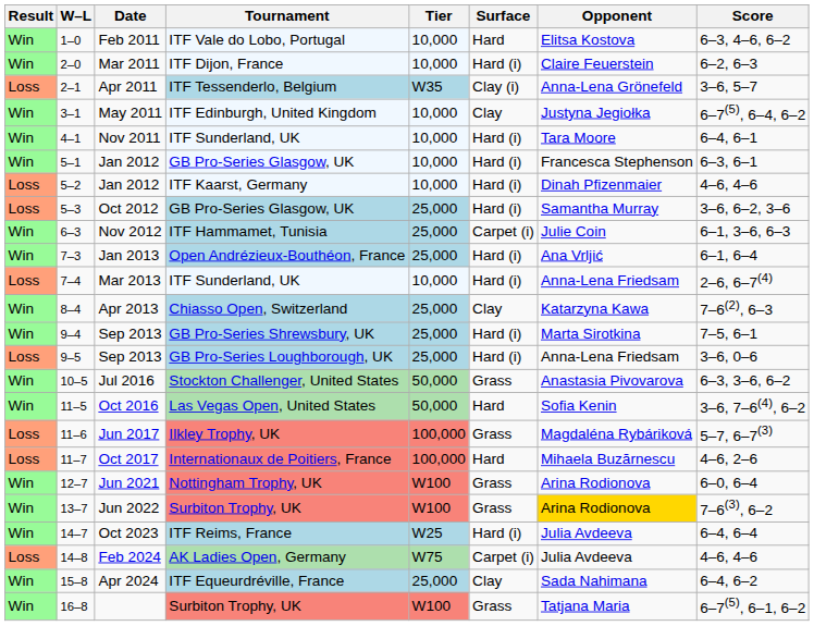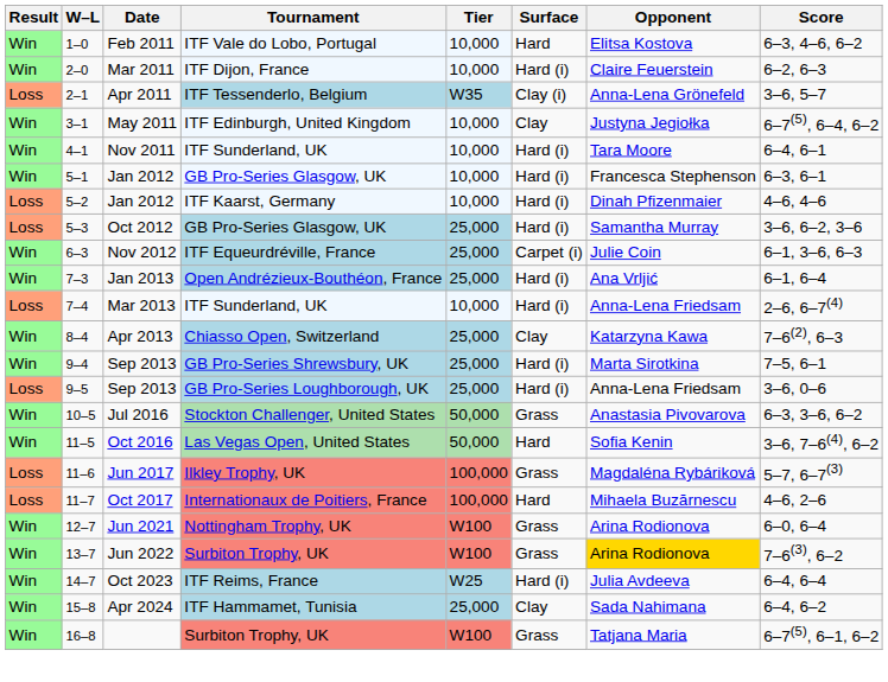Nov 2012 | Tournament: ITF Hammamet, Tunisia -> ITF Equeurdréville, France
- row: Loss | 14–8 | Feb 2024 | AK Ladies Open, Germany | W75 | Carpet (i) | Julia Avdeeva | 4–6, 4–6
Apr 2024 | Tournament: ITF Equeurdréville, France -> ITF Hammamet, Tunisia
